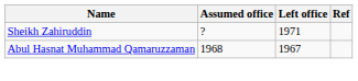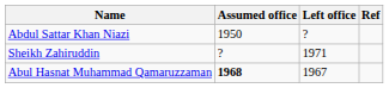+ row: Abdul Sattar Khan Niazi | 1950 | ?
Abul Hasnat Muhammad Qamaruzzaman | Assumed office: normal -> bold
